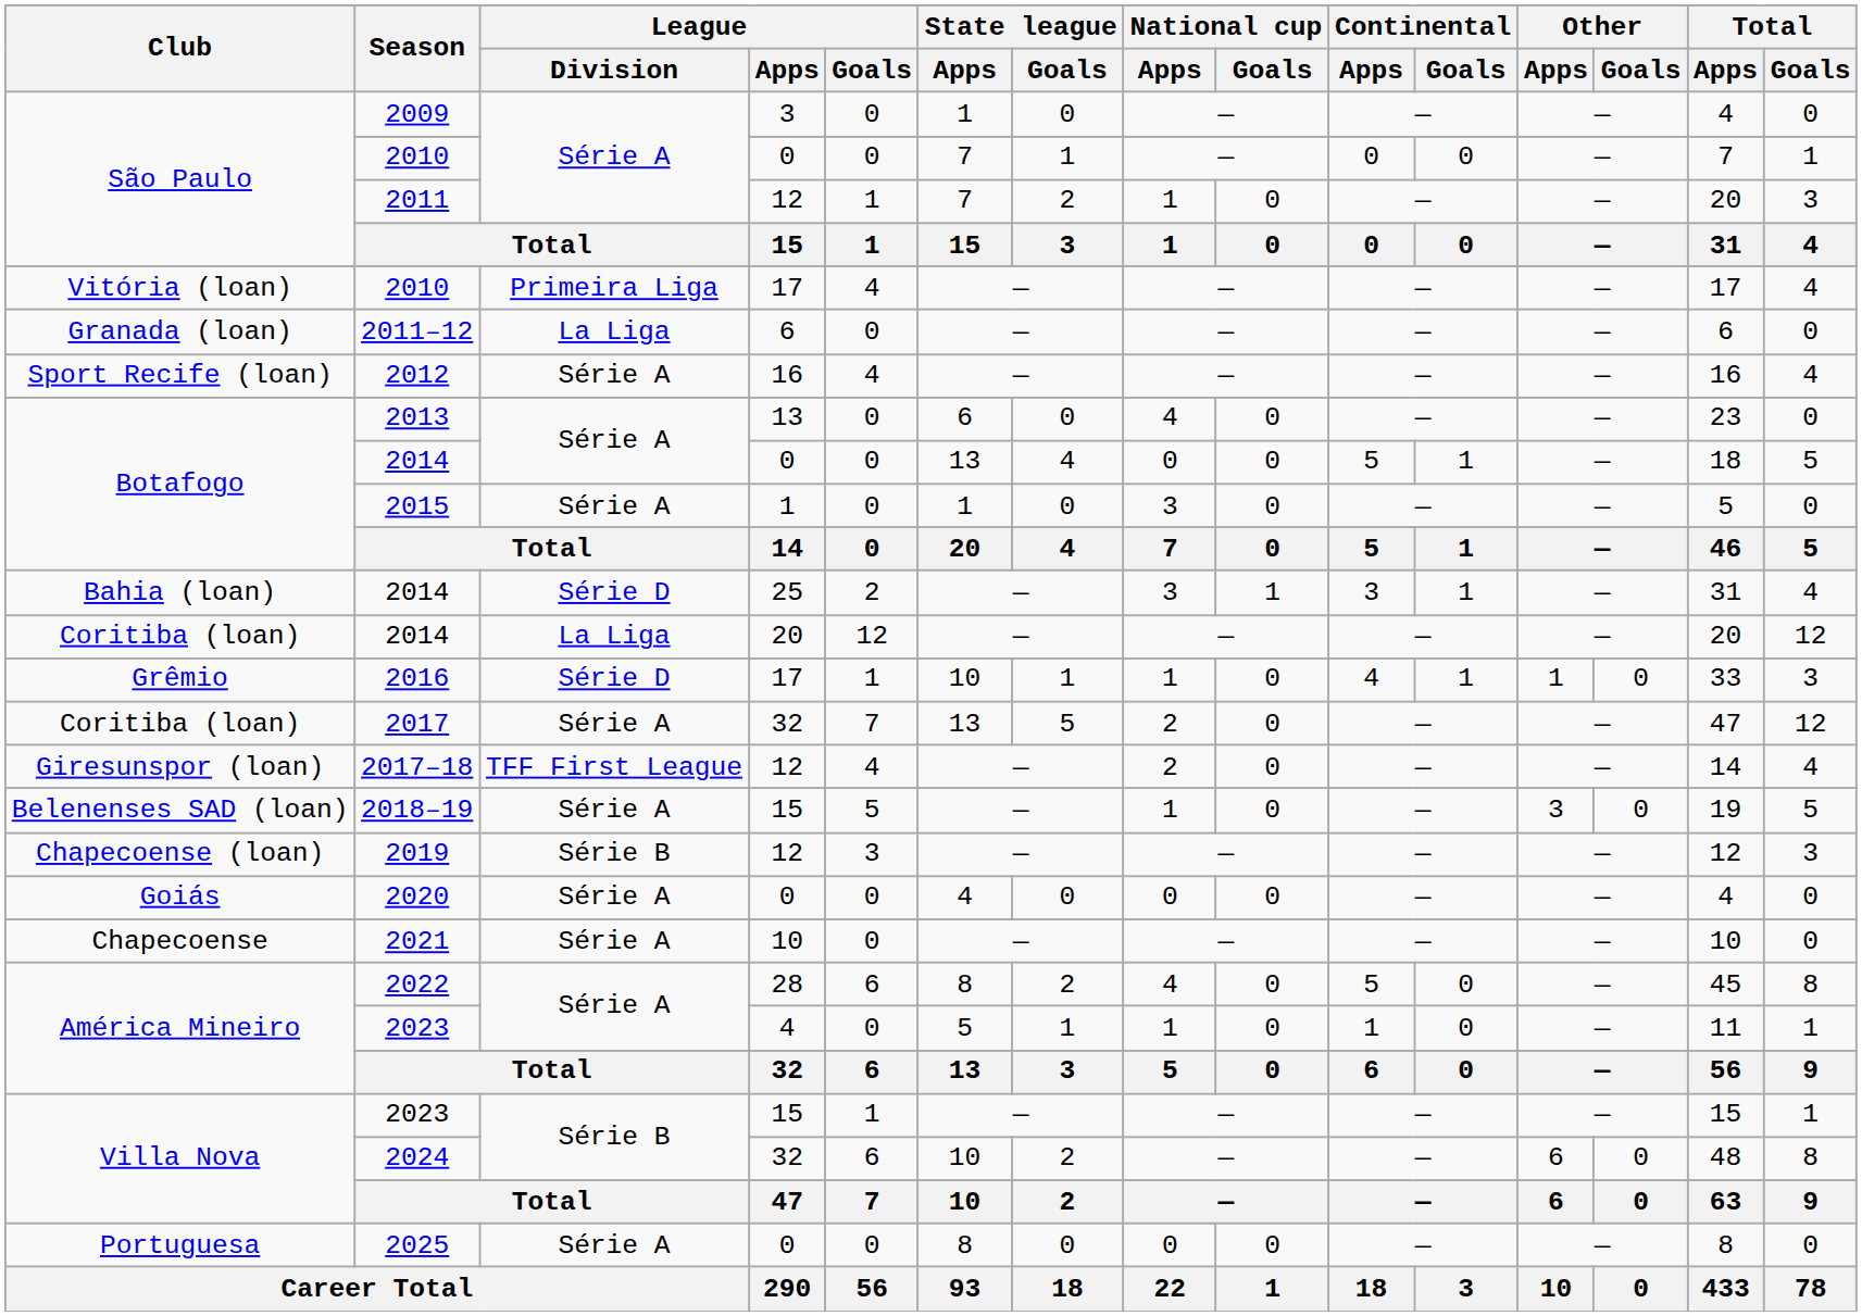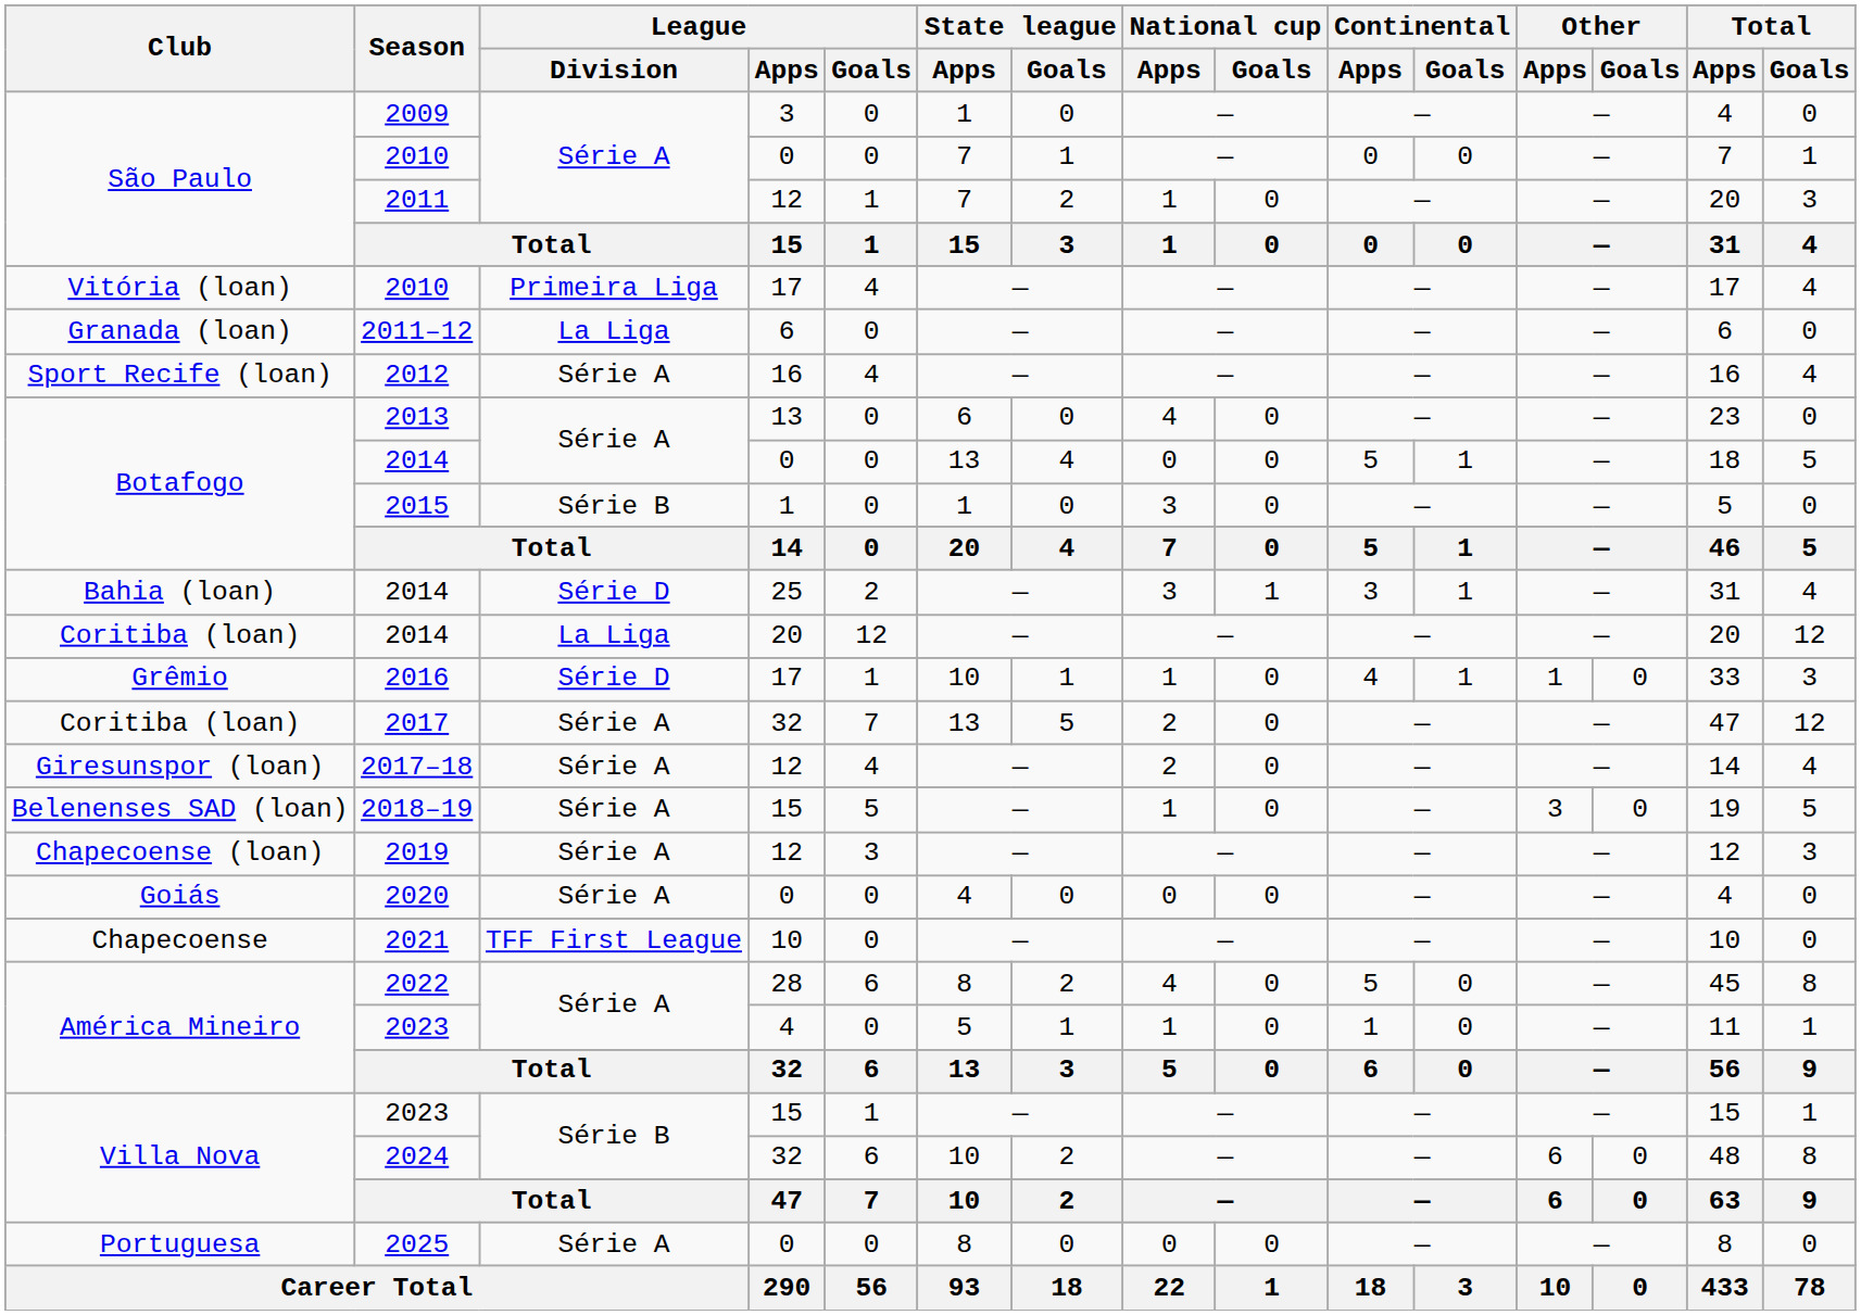2015 | League / Division: Série A -> Série B
2017–18 | League / Division: TFF First League -> Série A
2019 | League / Division: Série B -> Série A
2021 | League / Division: Série A -> TFF First League
